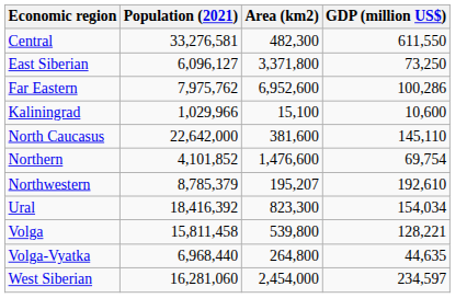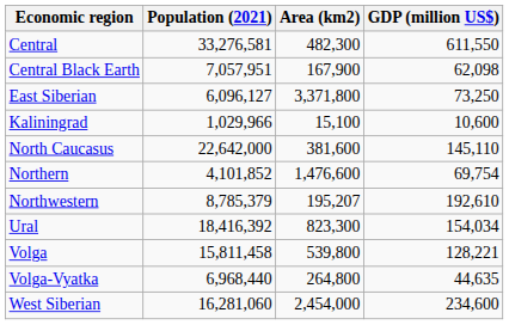+ row: Central Black Earth | 7,057,951 | 167,900 | 62,098
- row: Far Eastern | 7,975,762 | 6,952,600 | 100,286
West Siberian | GDP (million US$): 234,597 -> 234,600
